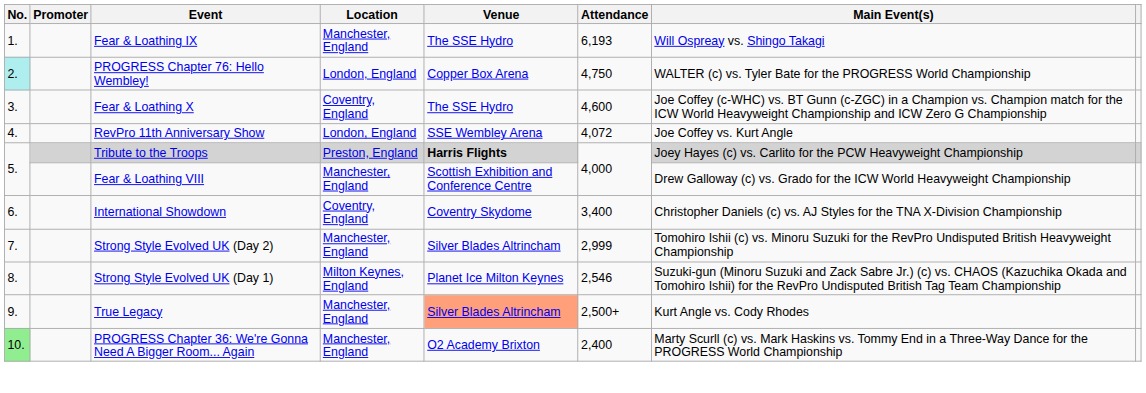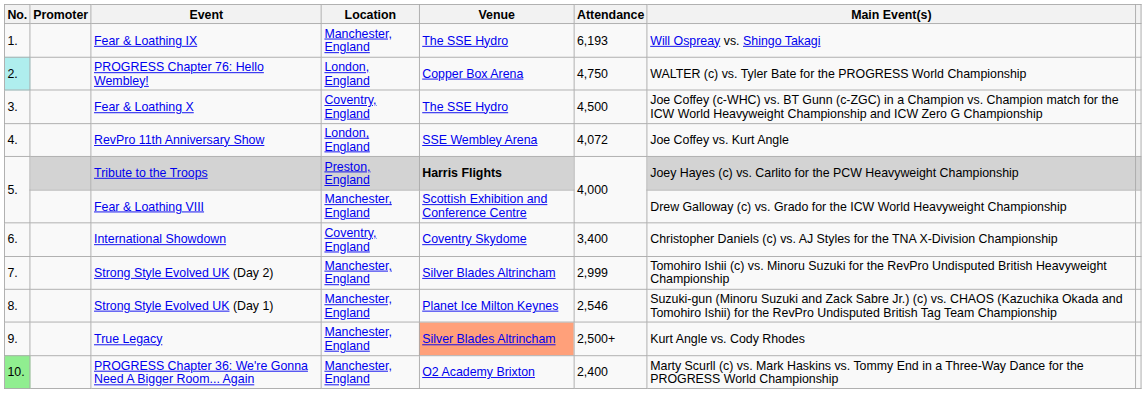Fear & Loathing X | Attendance: 4,600 -> 4,500
Strong Style Evolved UK (Day 1) | Location: Milton Keynes, England -> Manchester, England
